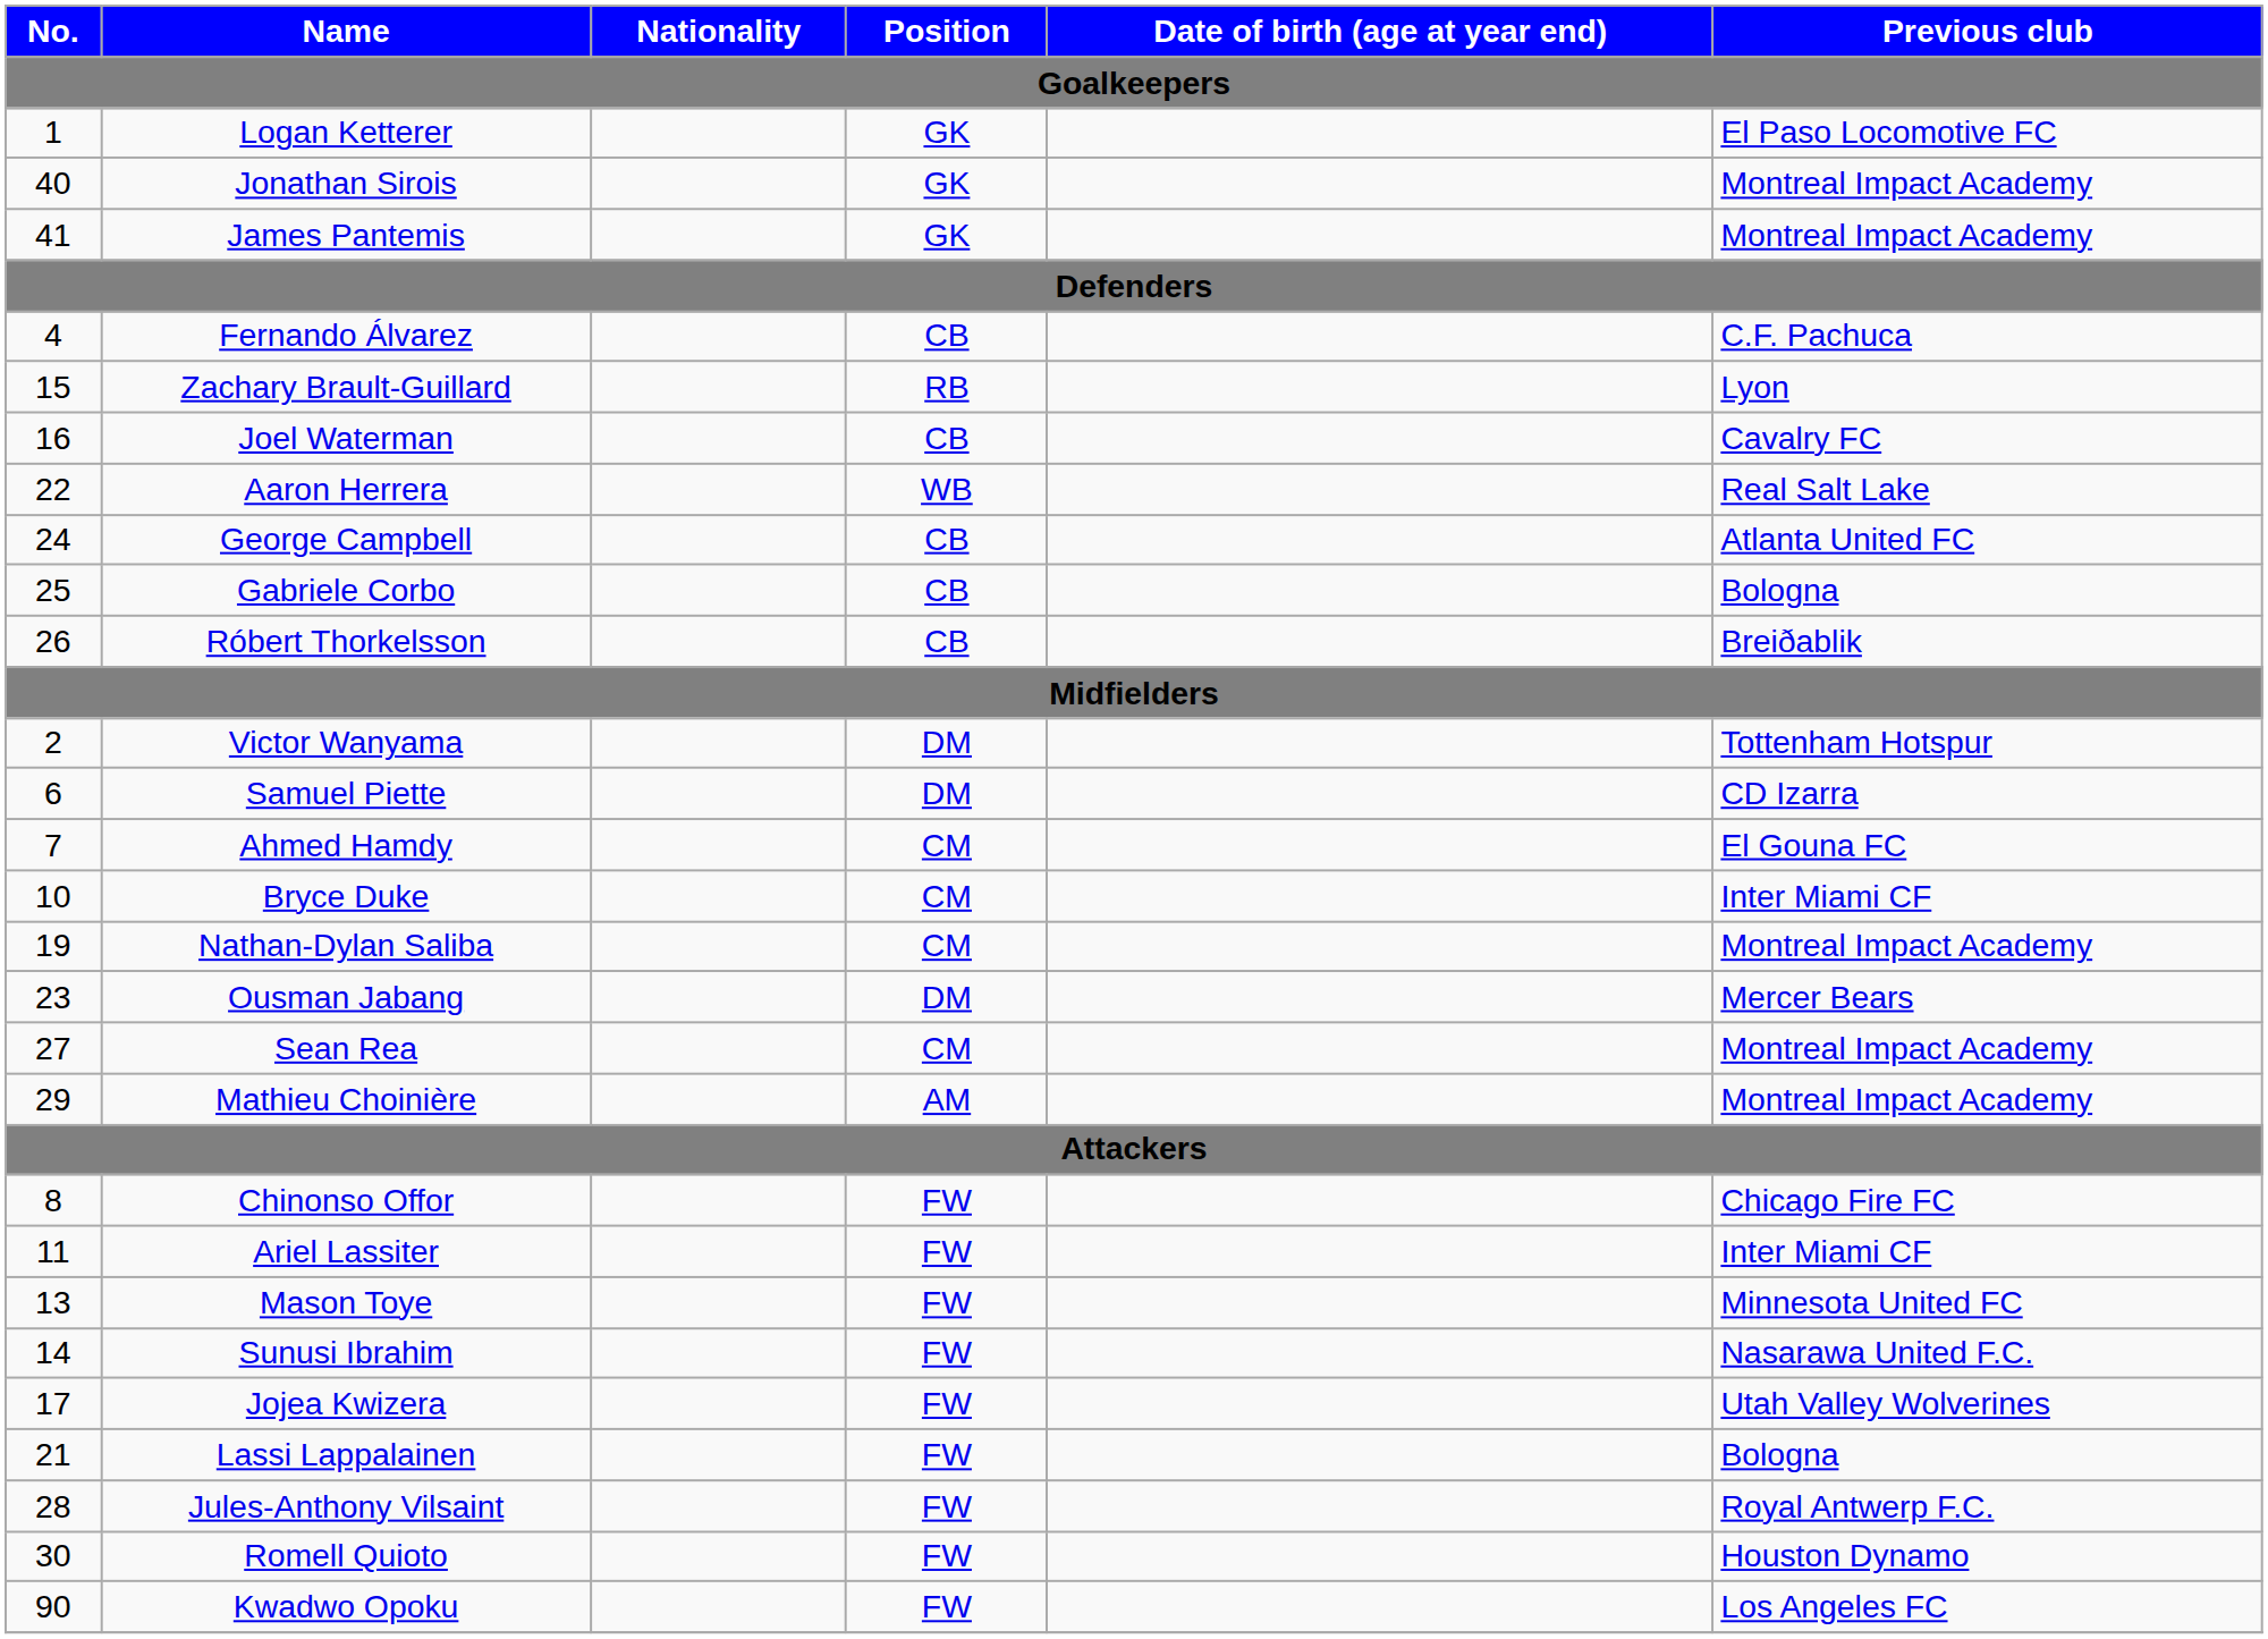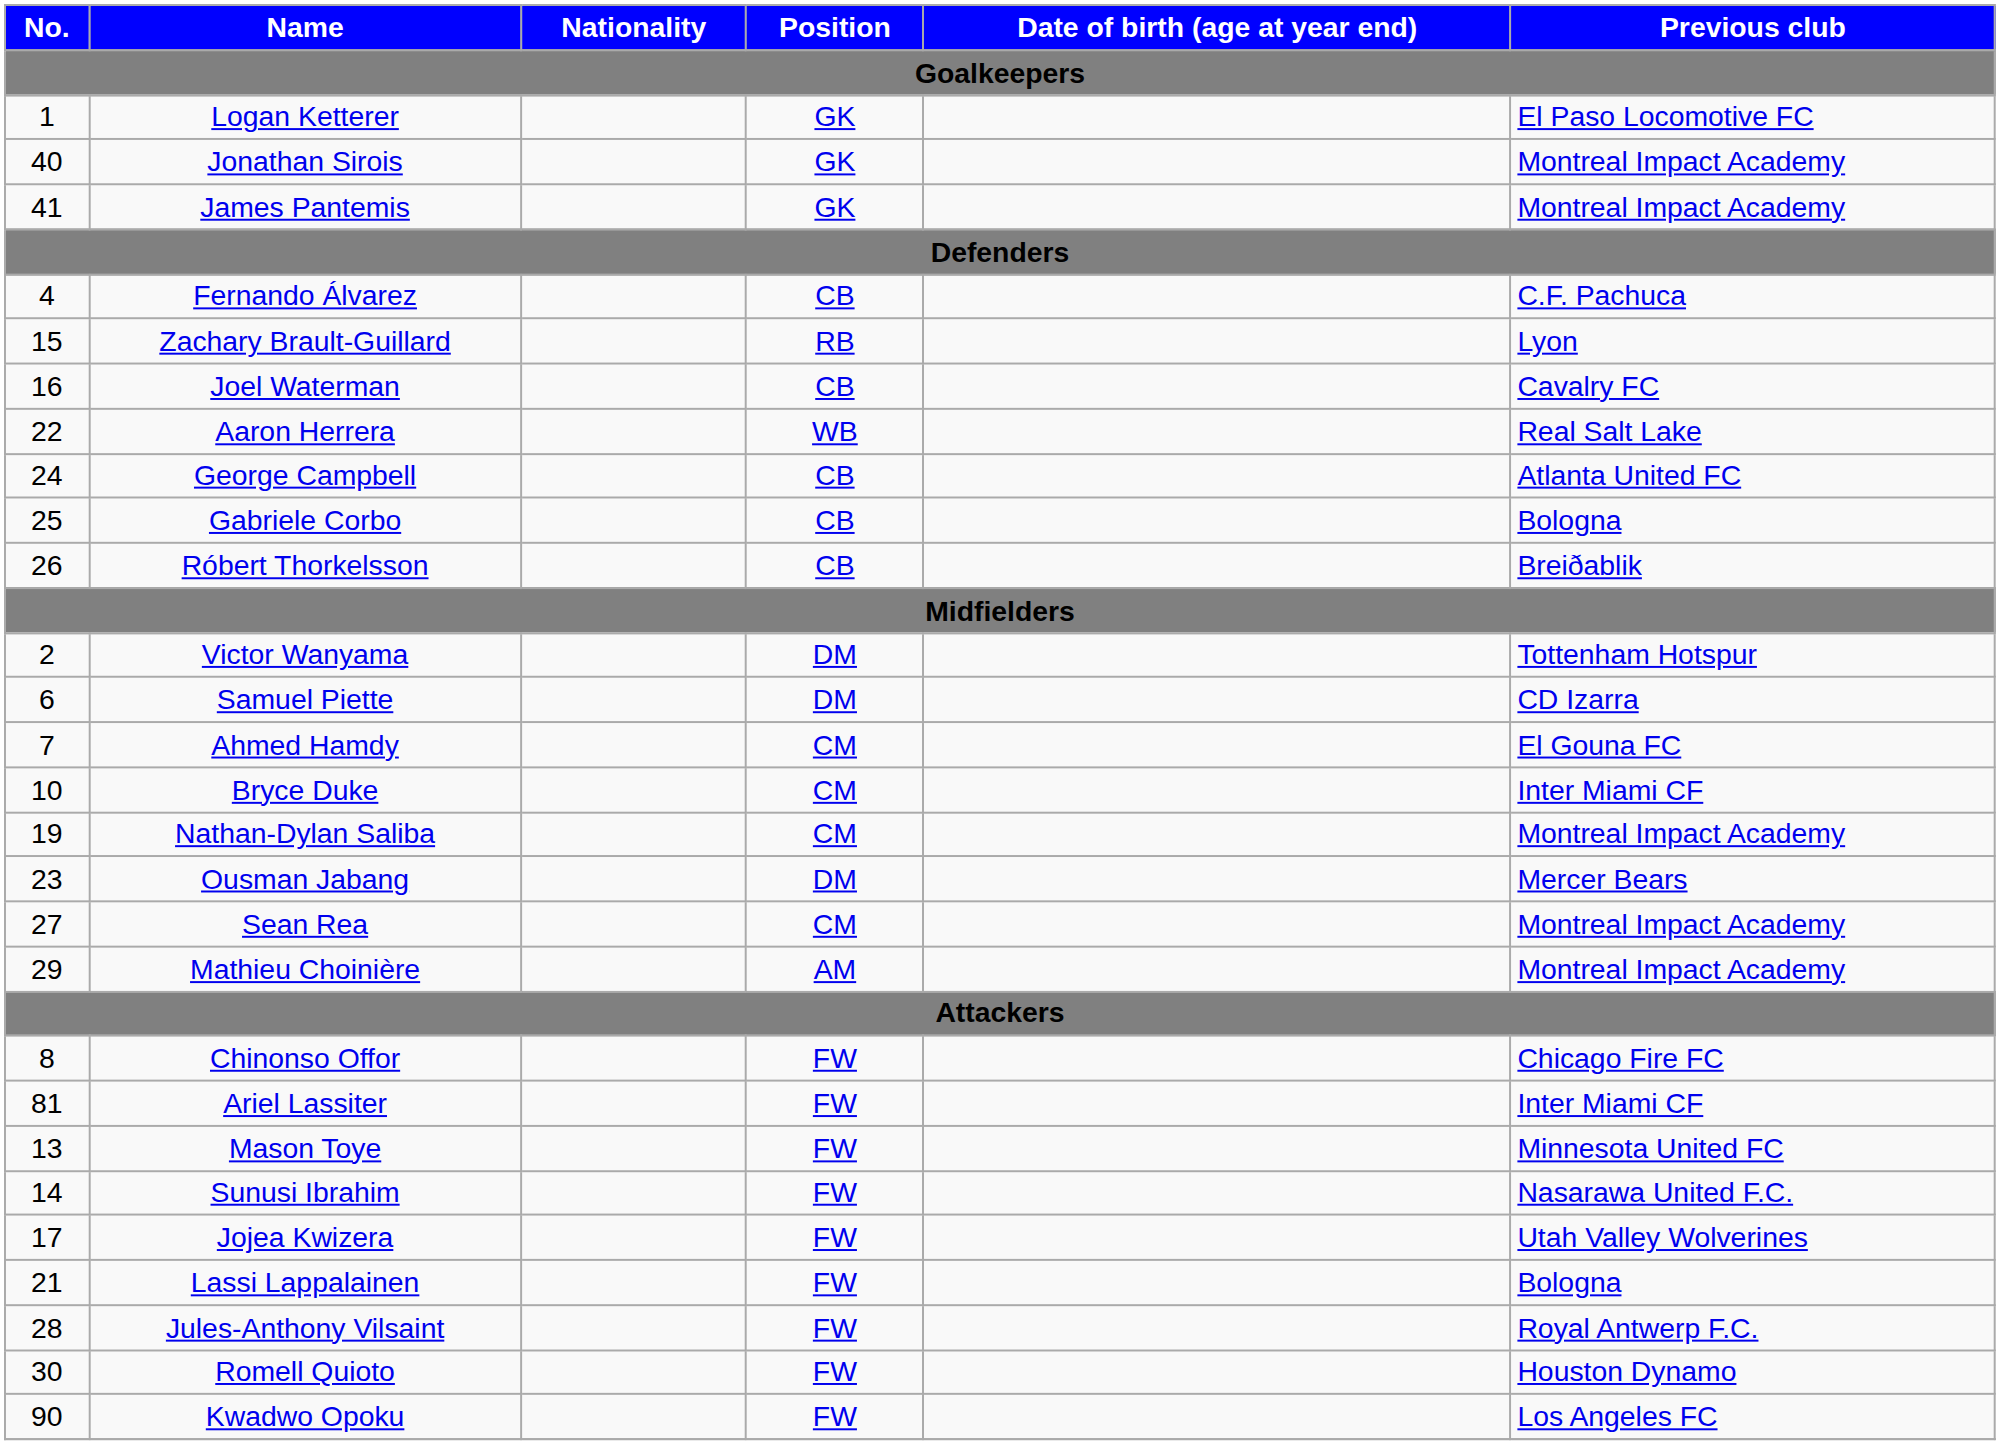Ariel Lassiter | No.: 11 -> 81
